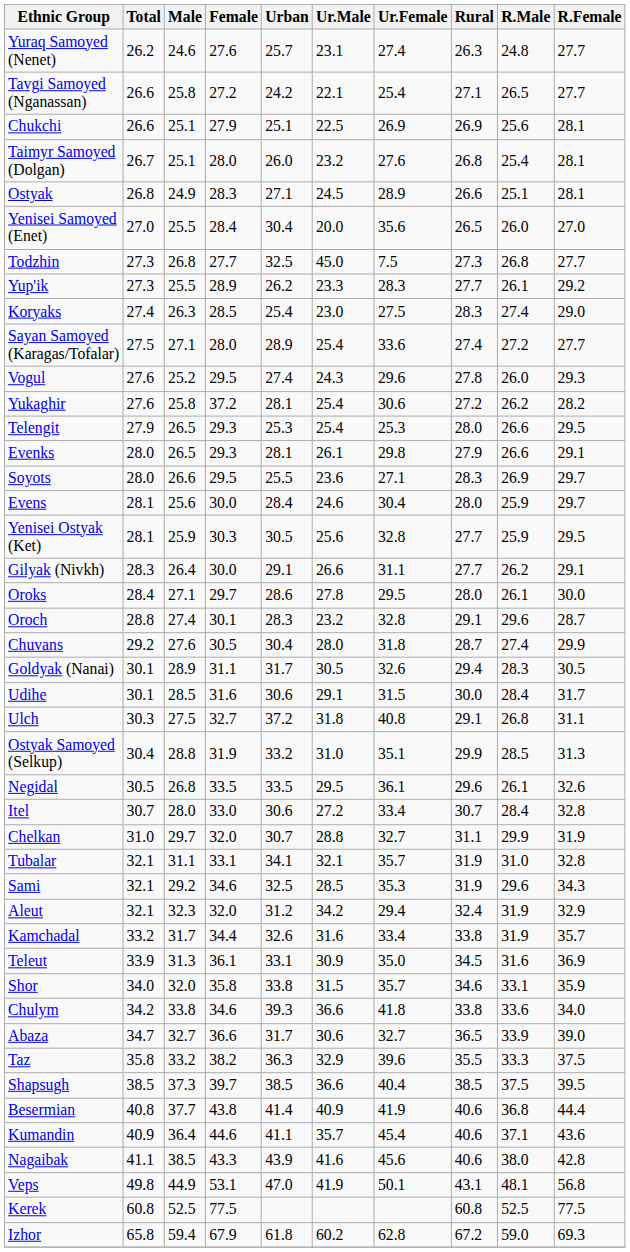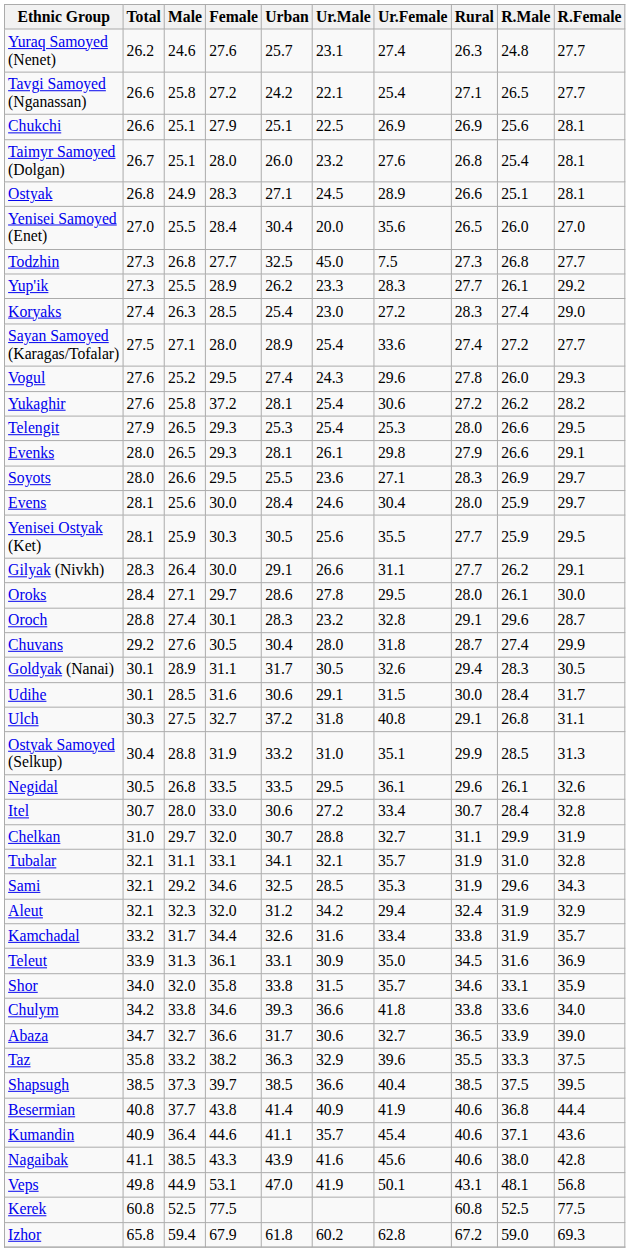Koryaks | Ur.Female: 27.5 -> 27.2
Yenisei Ostyak (Ket) | Ur.Female: 32.8 -> 35.5
